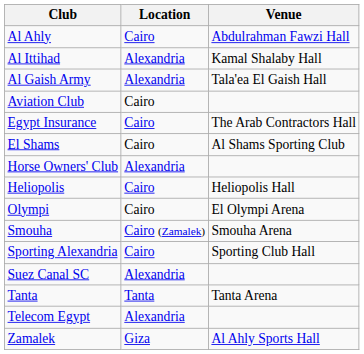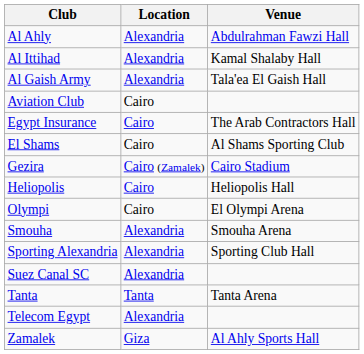Al Ahly | Location: Cairo -> Alexandria
+ row: Gezira | Cairo (Zamalek) | Cairo Stadium
- row: Horse Owners' Club | Alexandria
Smouha | Location: Cairo (Zamalek) -> Alexandria
Sporting Alexandria | Location: Cairo -> Alexandria
